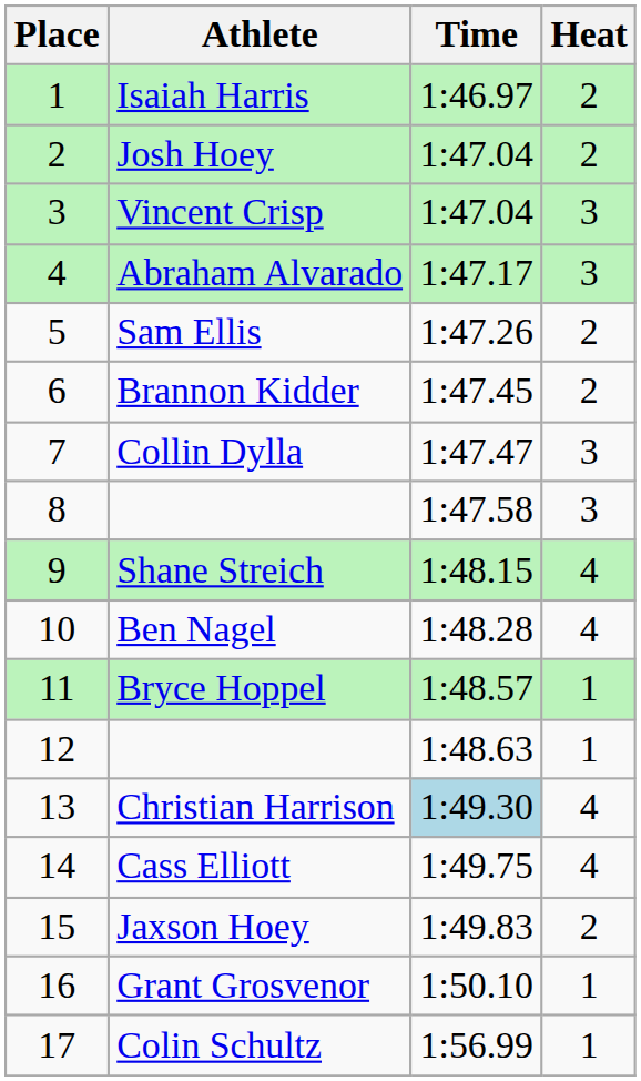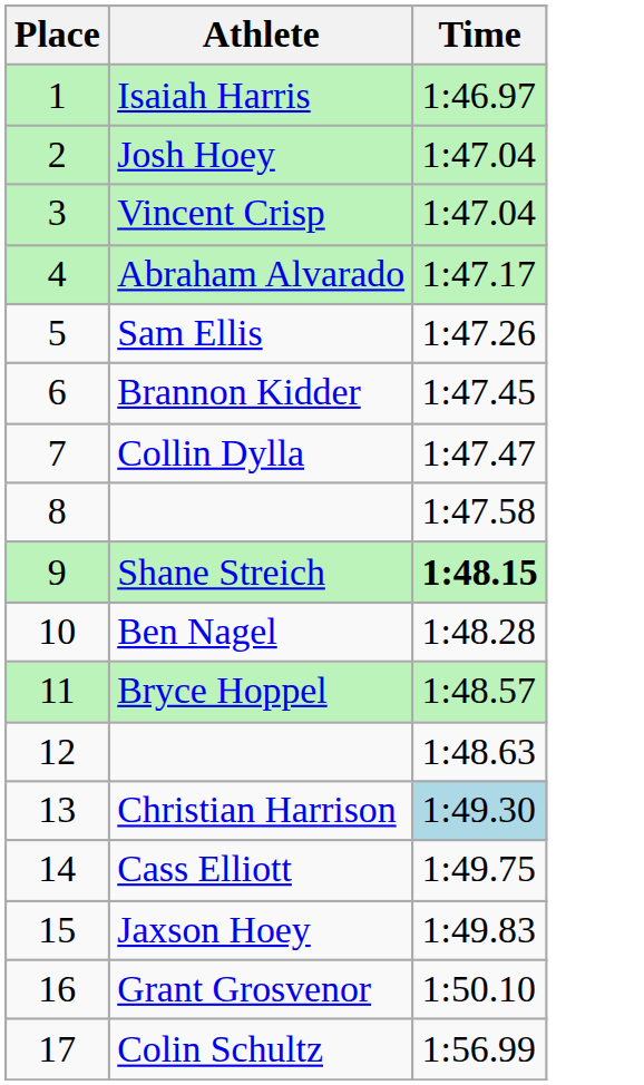- column: Heat | 2 | 2 | 3 | 3 | 2 | 2 | 3 | 3 | 4 | 4 | 1 | 1 | 4 | 4 | 2 | 1 | 1
Shane Streich | Time: normal -> bold
